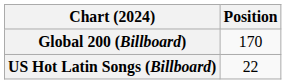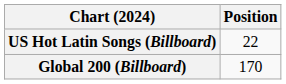rows swapped: Global 200 (Billboard) <-> US Hot Latin Songs (Billboard)
